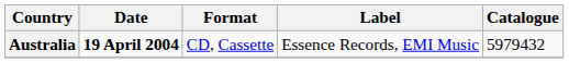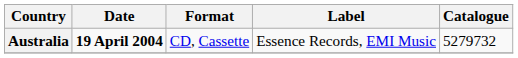Australia | Catalogue: 5979432 -> 5279732
